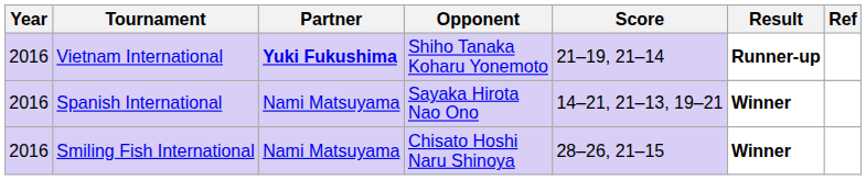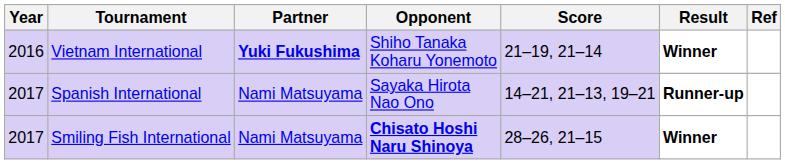Vietnam International | Result: Runner-up -> Winner
Spanish International | Year: 2016 -> 2017
Spanish International | Result: Winner -> Runner-up
Smiling Fish International | Year: 2016 -> 2017
Smiling Fish International | Opponent: normal -> bold
